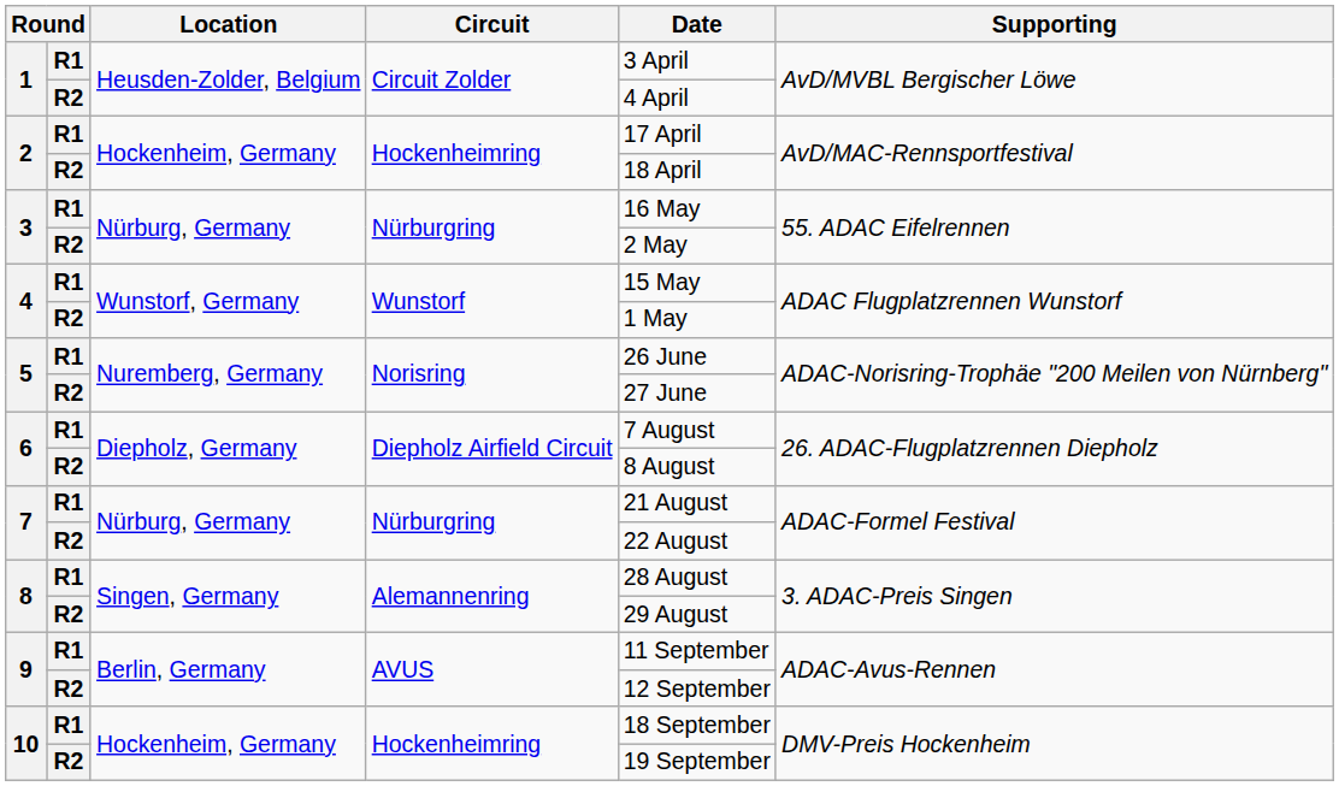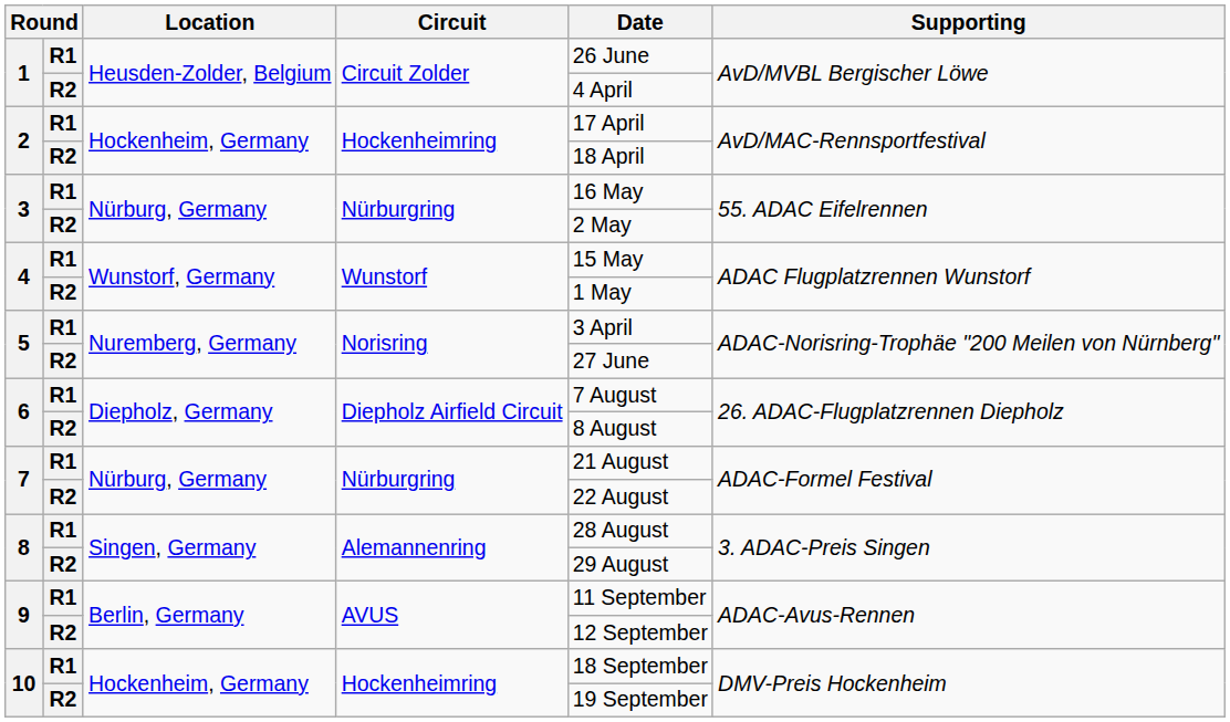1 / R1 | Date: 3 April -> 26 June
5 / R1 | Date: 26 June -> 3 April
